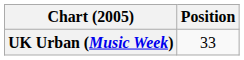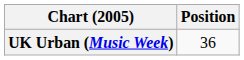UK Urban (Music Week) | Position: 33 -> 36
